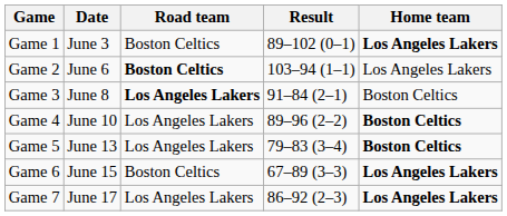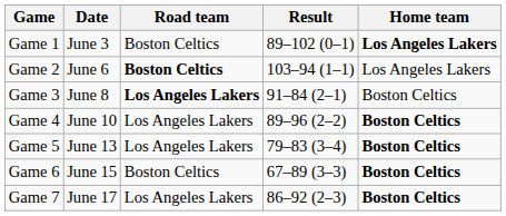Game 6 | Home team: Los Angeles Lakers -> Boston Celtics
Game 7 | Home team: Los Angeles Lakers -> Boston Celtics
